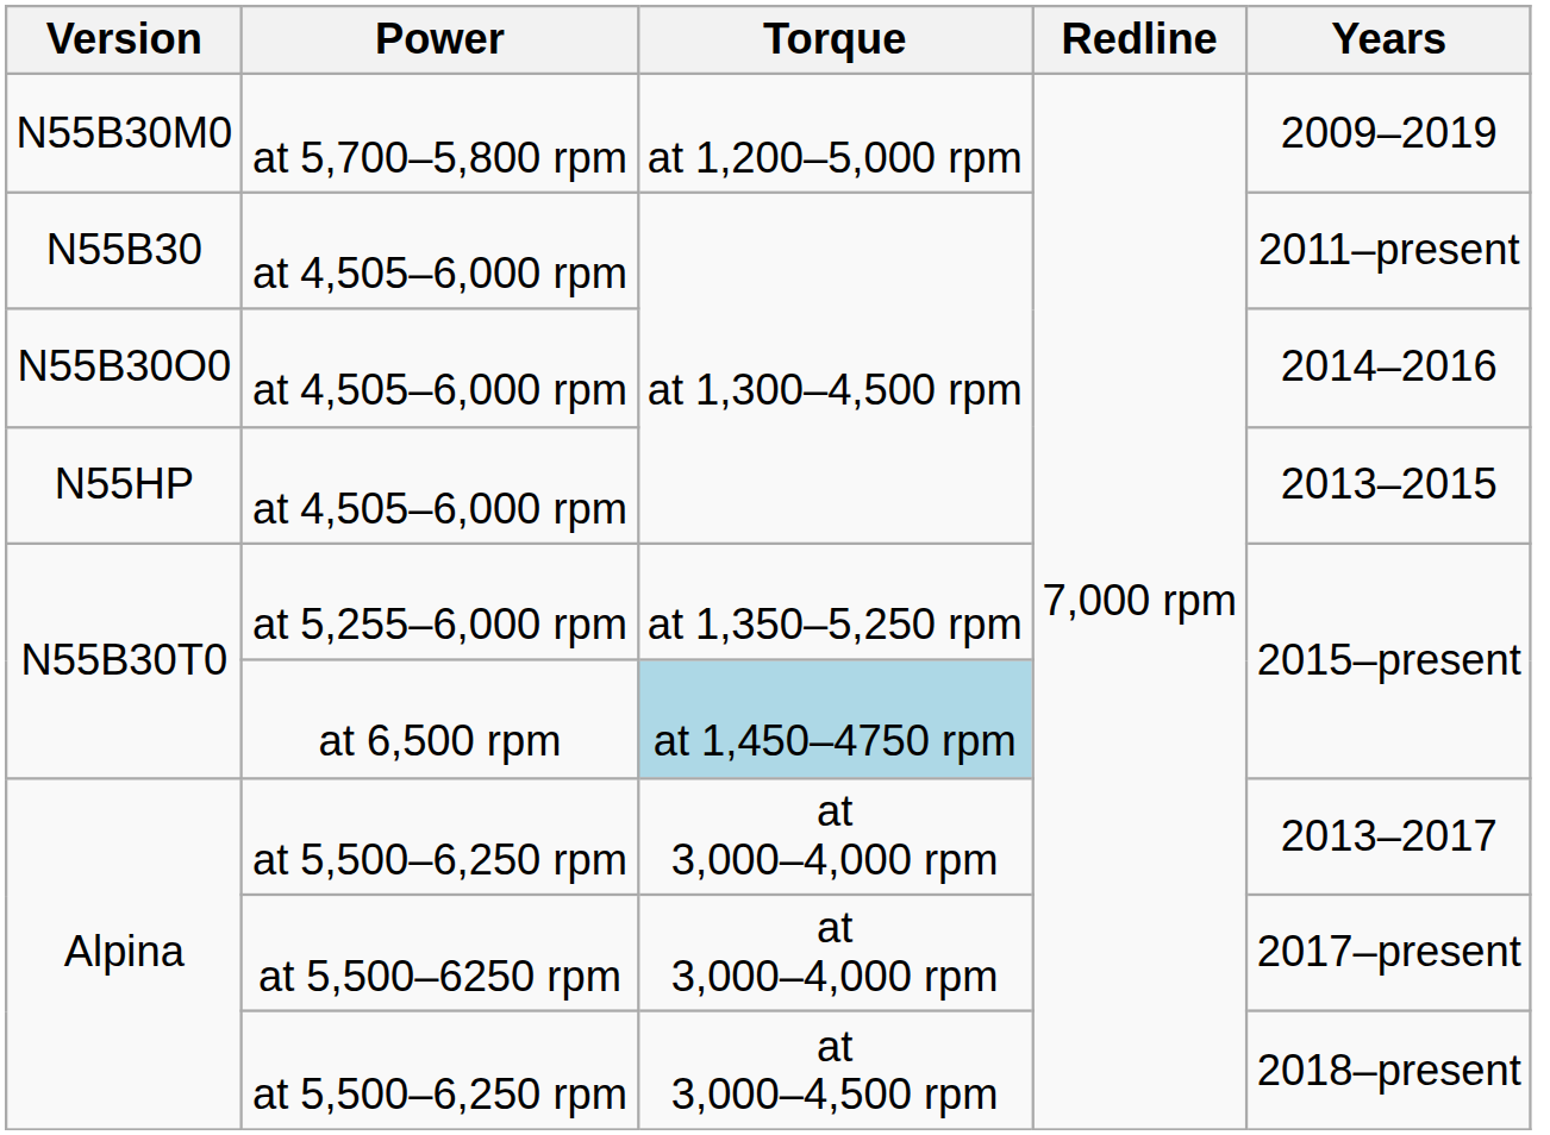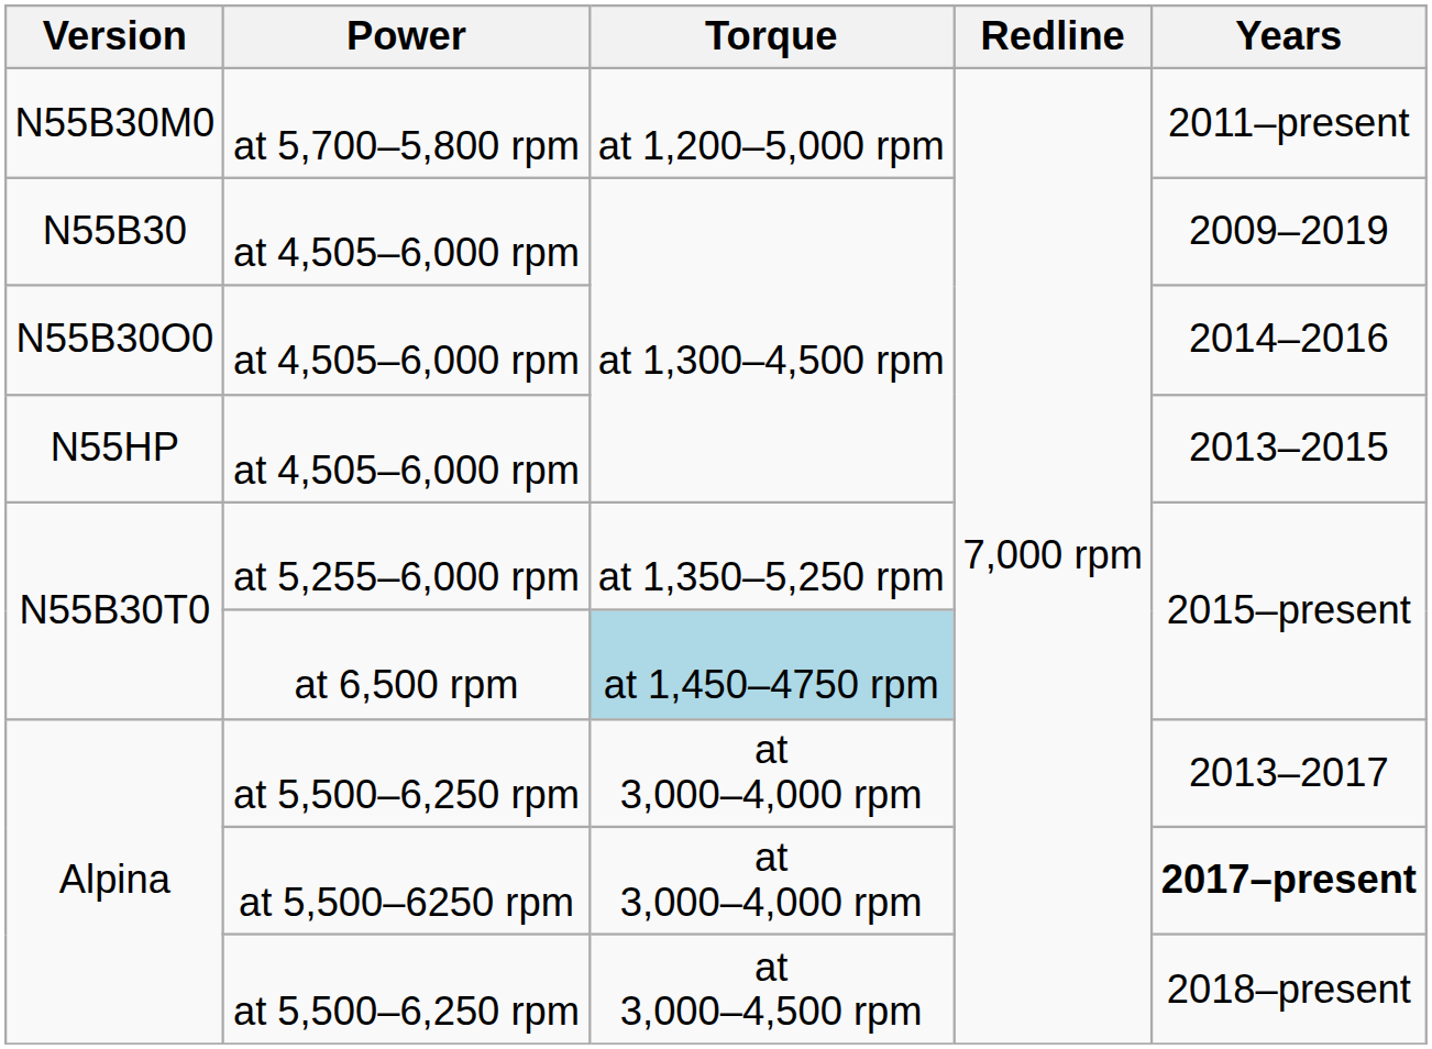N55B30M0 | Years: 2009–2019 -> 2011–present
N55B30 | Years: 2011–present -> 2009–2019
Alpina / at 5,500–6250 rpm | Years: normal -> bold
